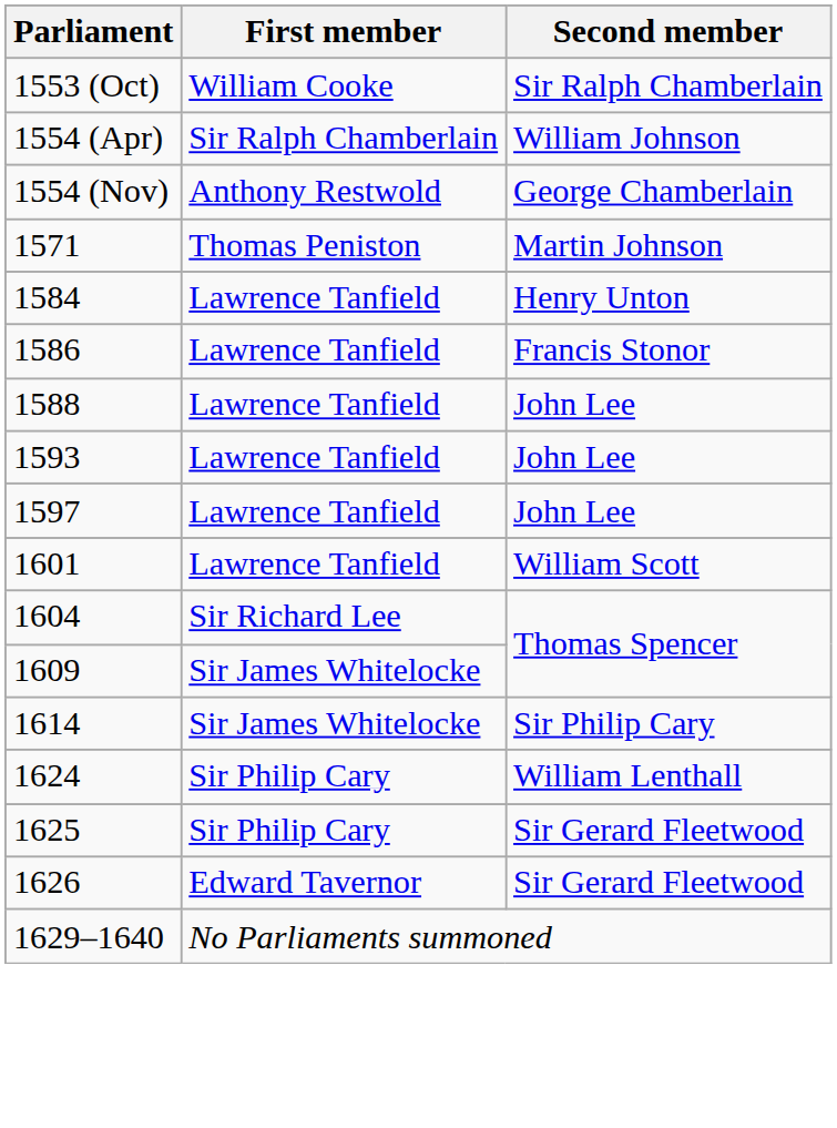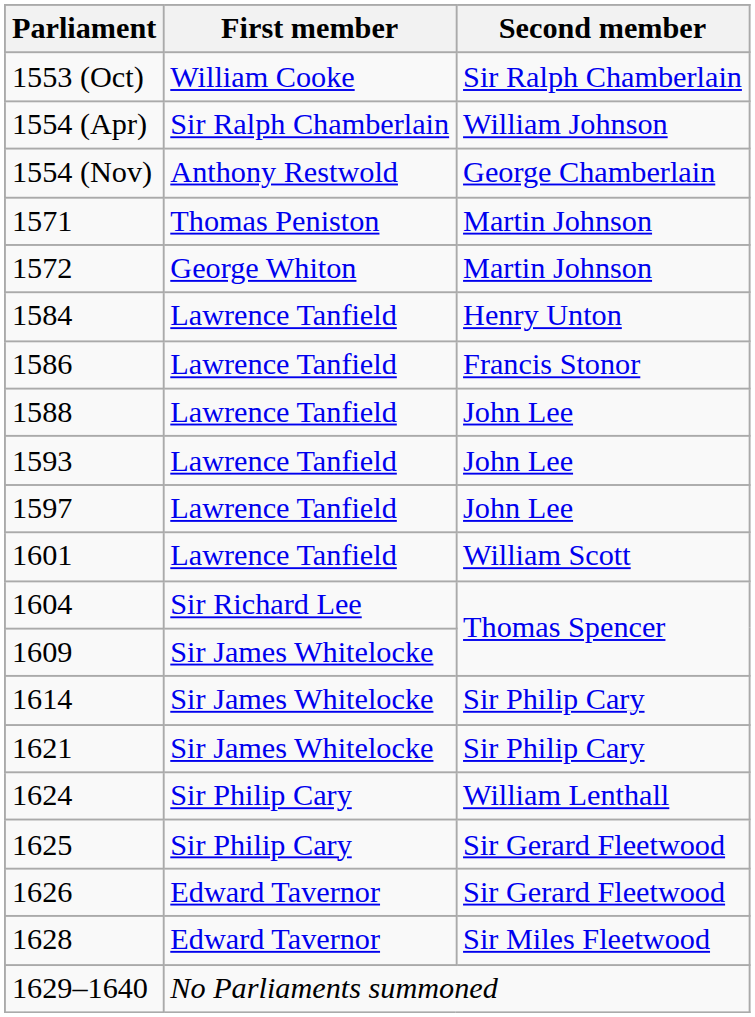+ row: 1572 | George Whiton | Martin Johnson
+ row: 1621 | Sir James Whitelocke | Sir Philip Cary
+ row: 1628 | Edward Tavernor | Sir Miles Fleetwood
